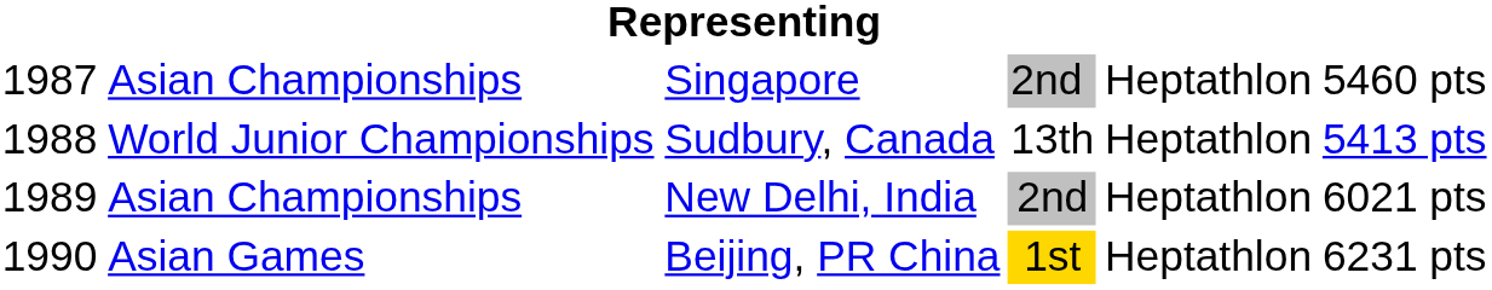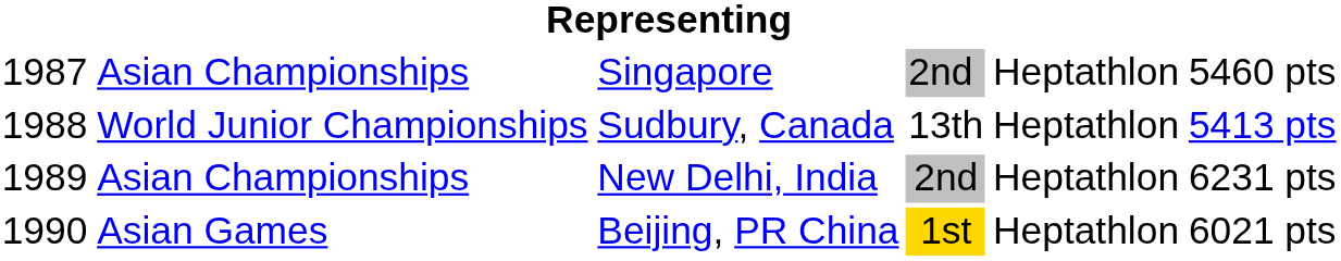New Delhi, India | column 6: 6021 pts -> 6231 pts
Beijing, PR China | column 6: 6231 pts -> 6021 pts
